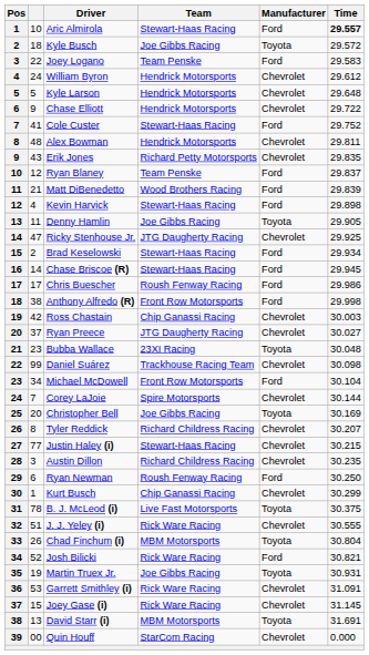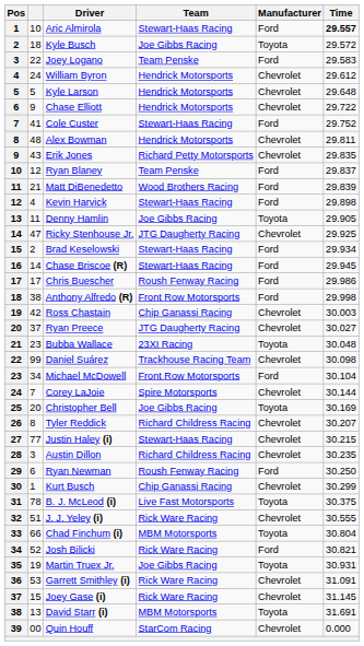Chad Finchum (i) | column 2: 26 -> 66
